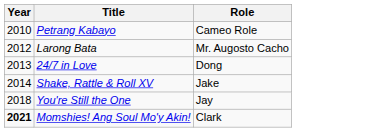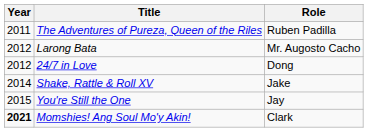- row: 2010 | Petrang Kabayo | Cameo Role
+ row: 2011 | The Adventures of Pureza, Queen of the Riles | Ruben Padilla
24/7 in Love | Year: 2013 -> 2012
You're Still the One | Year: 2018 -> 2015
